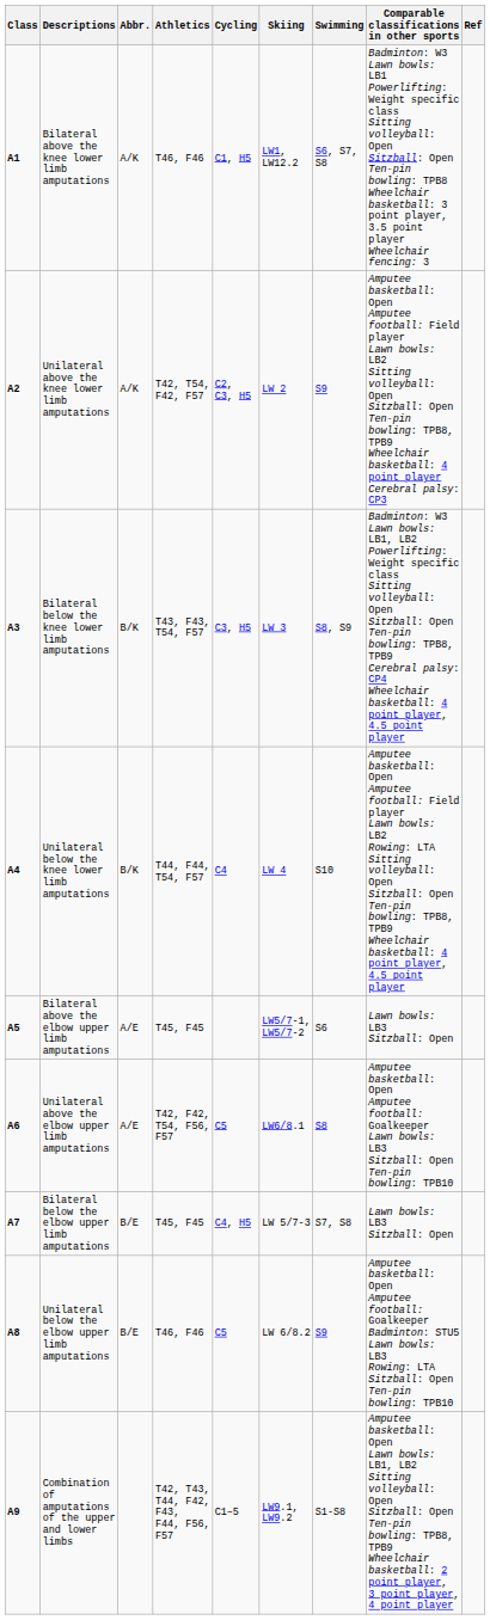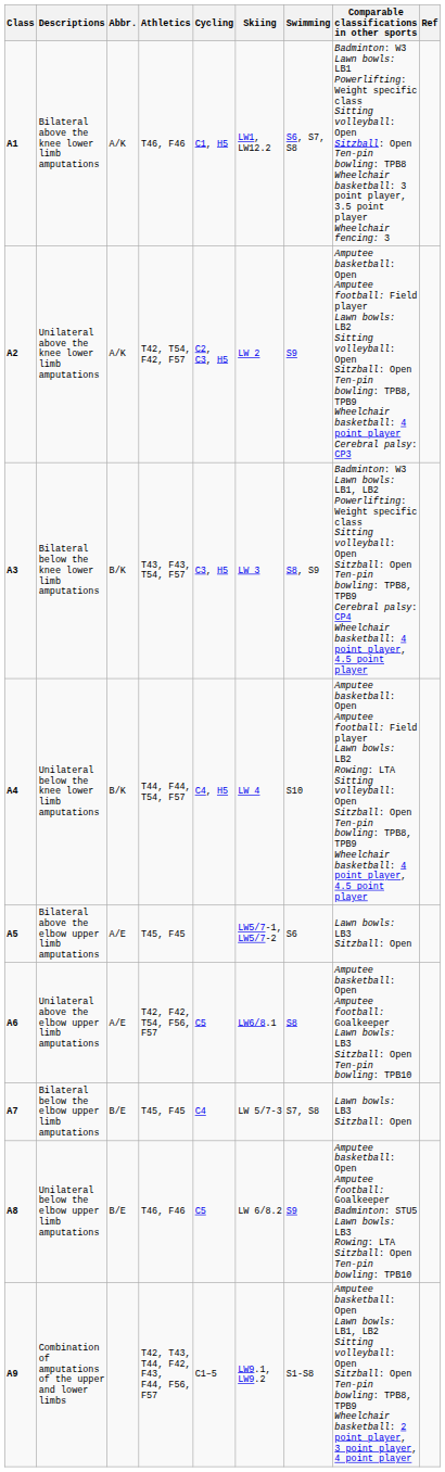Unilateral below the knee lower limb amputations | Cycling: C4 -> C4, H5
Bilateral below the elbow upper limb amputations | Cycling: C4, H5 -> C4
